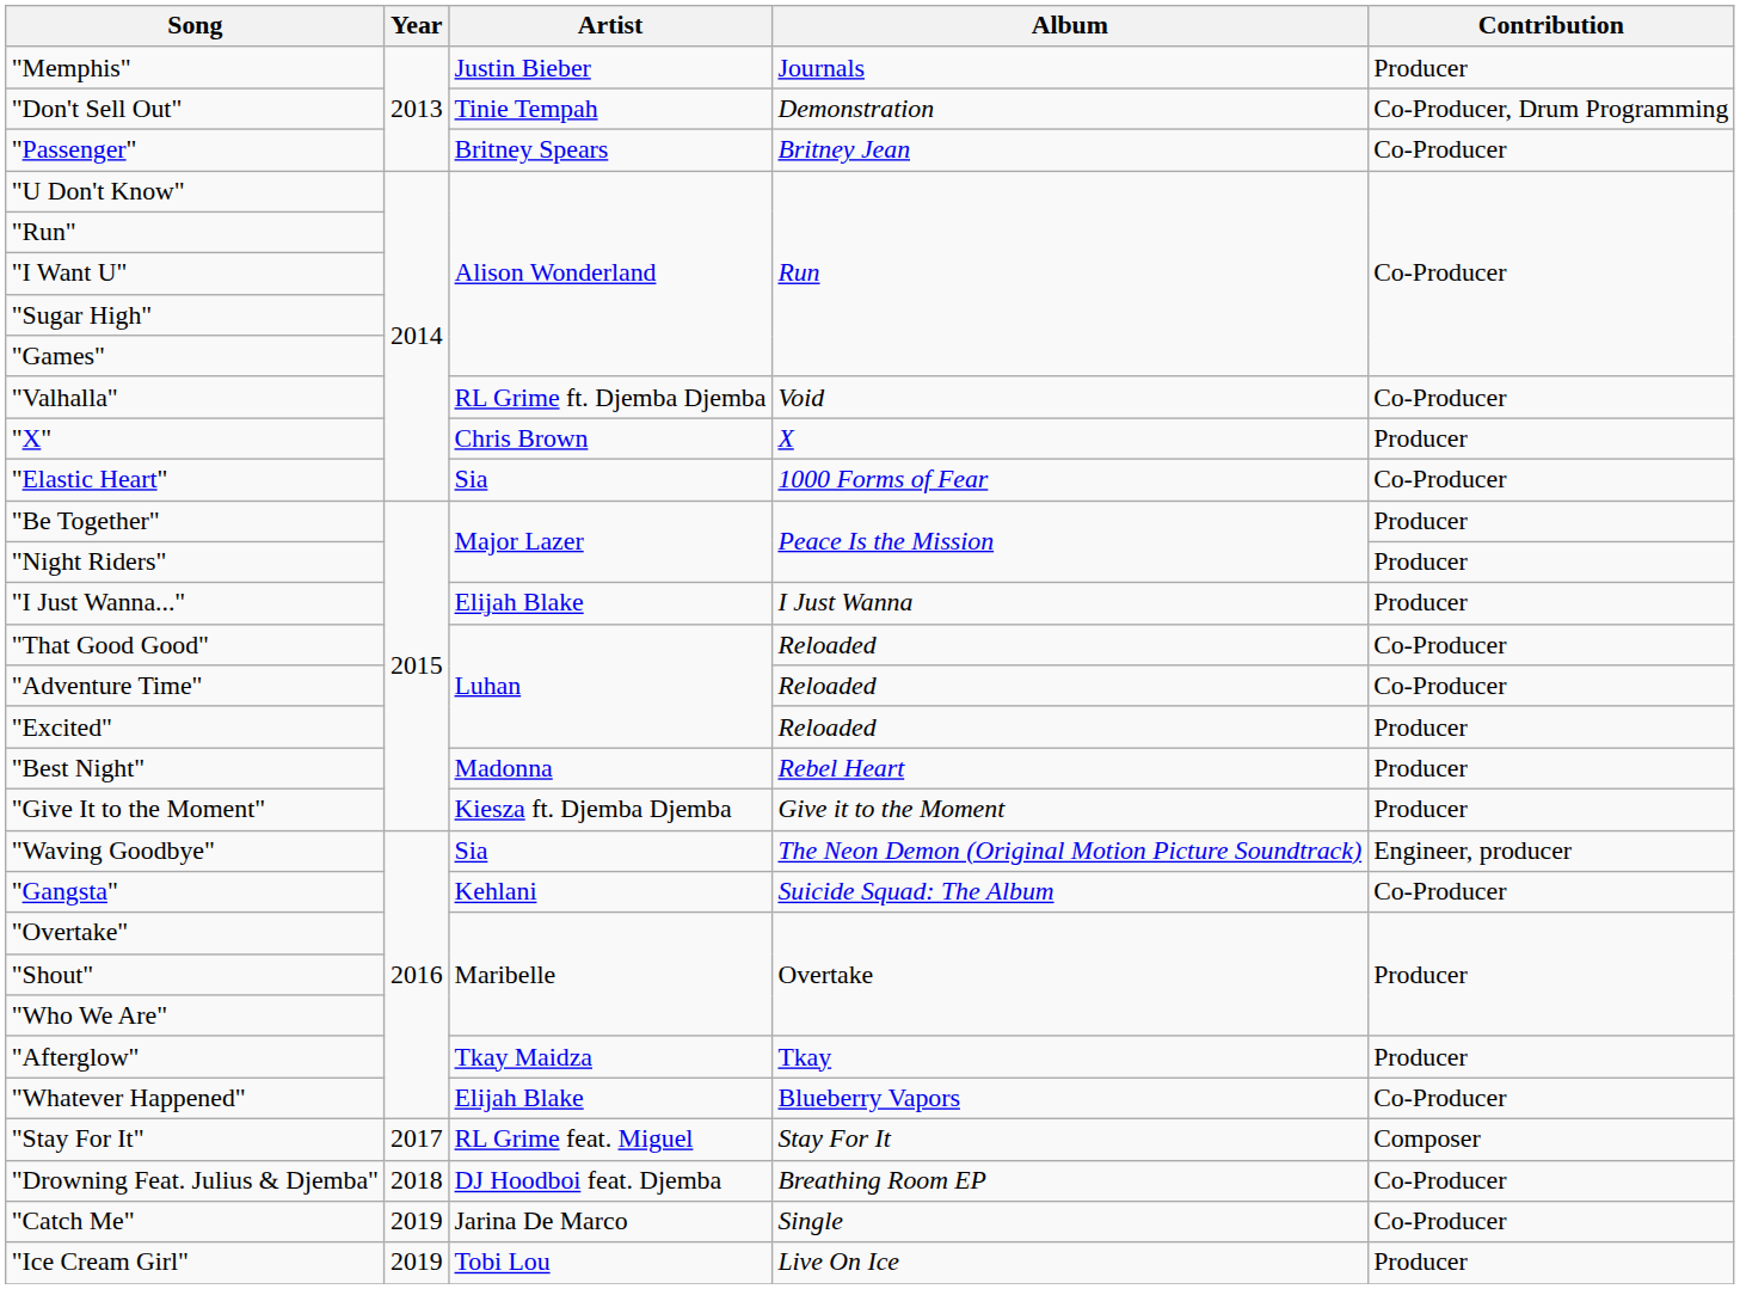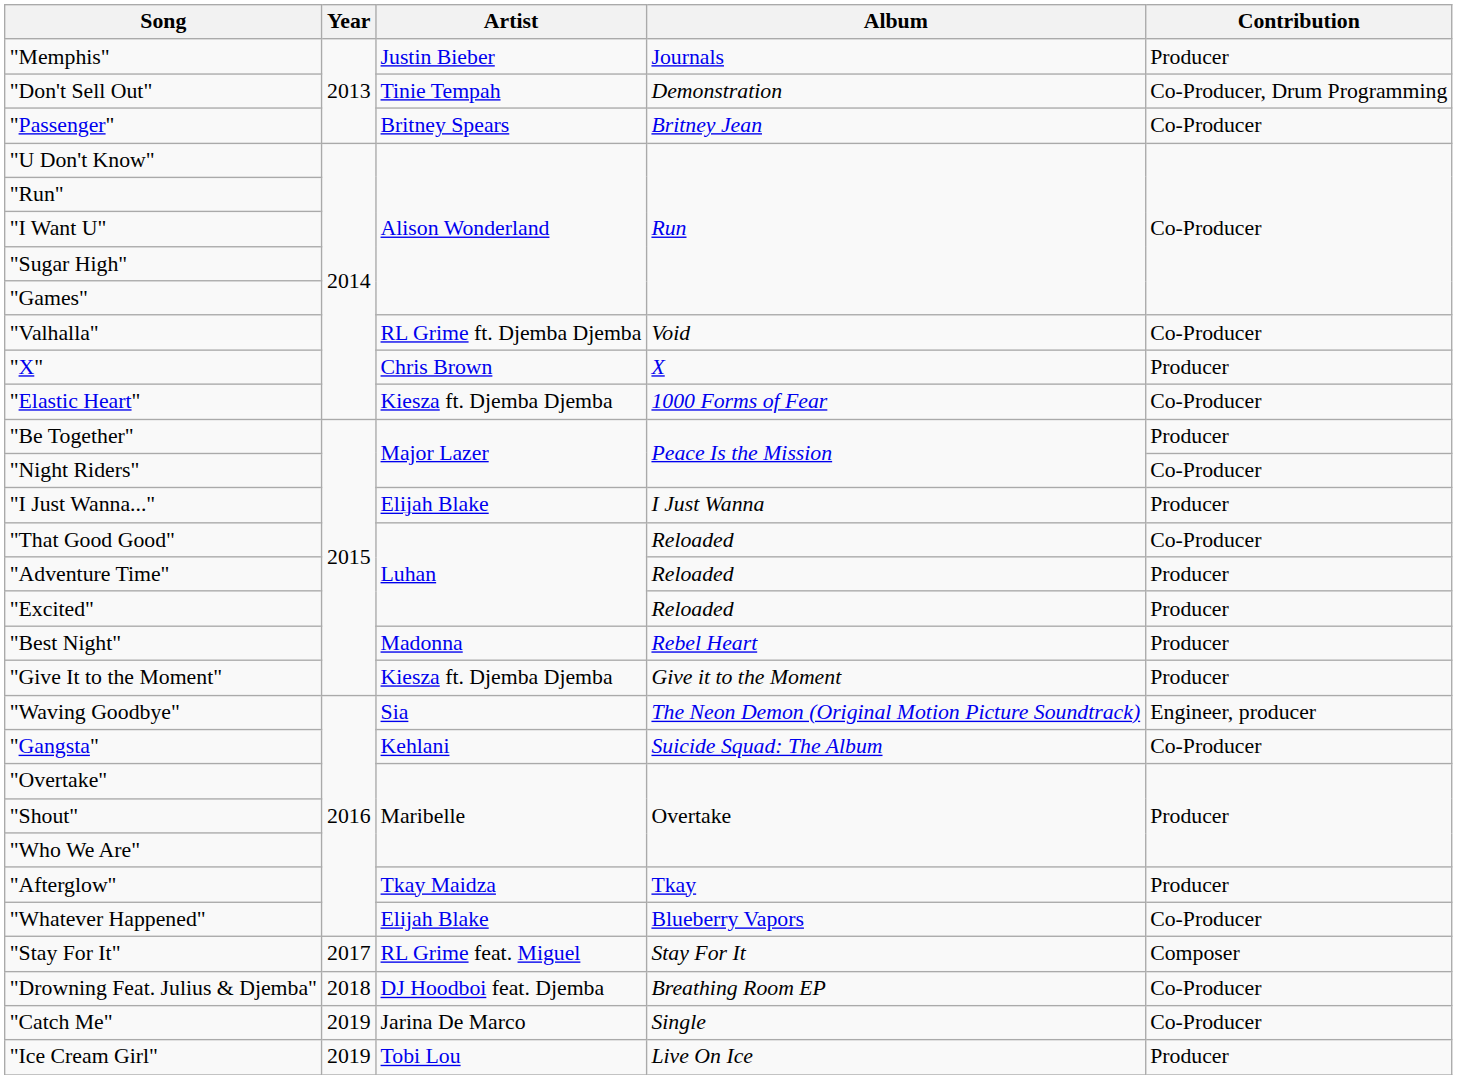"Elastic Heart" | Artist: Sia -> Kiesza ft. Djemba Djemba
"Night Riders" | Contribution: Producer -> Co-Producer
"Adventure Time" | Contribution: Co-Producer -> Producer
